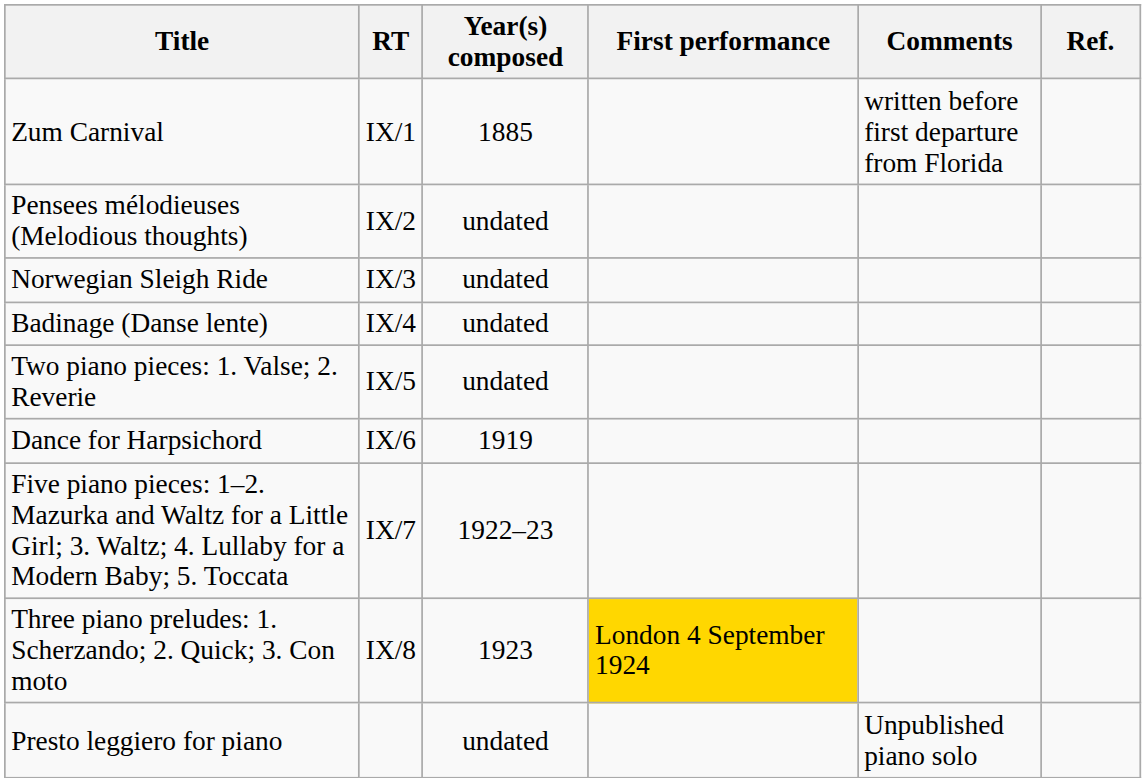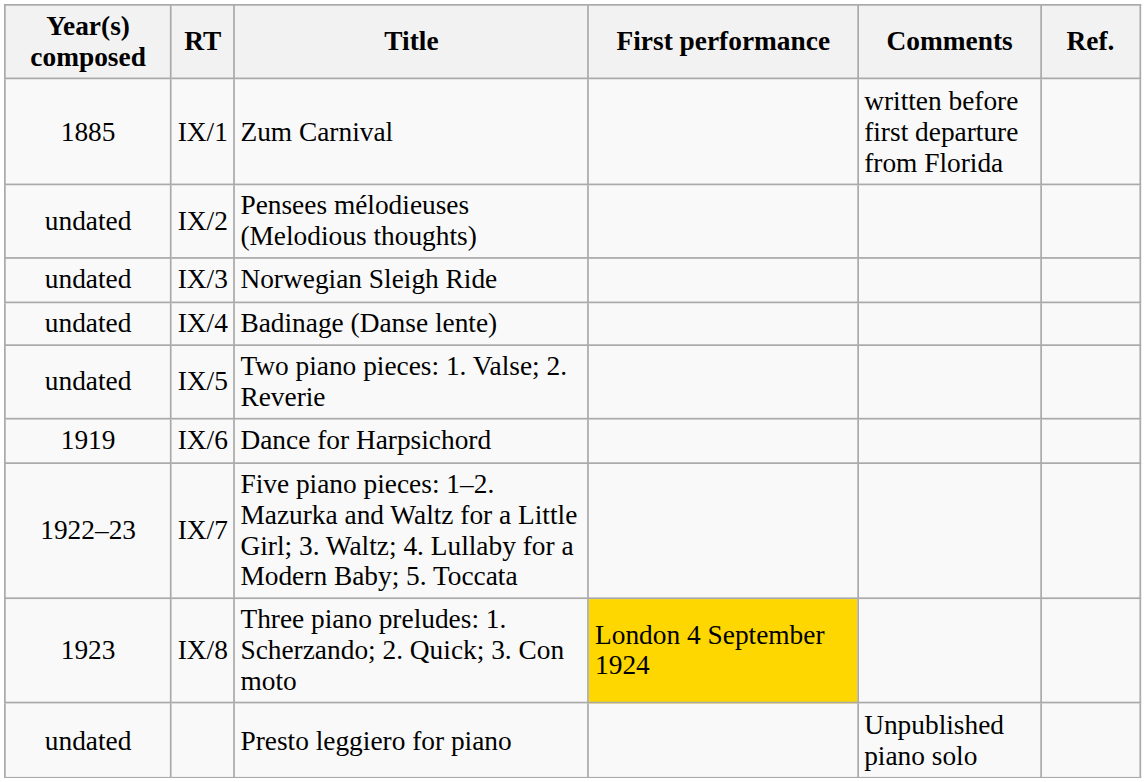columns swapped: Year(s) composed <-> Title
